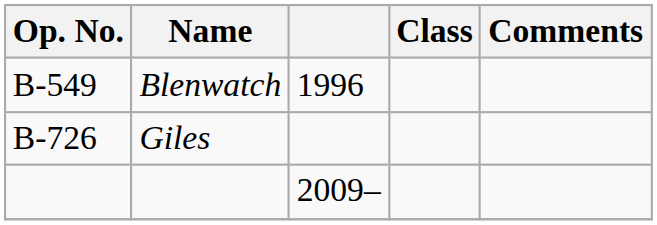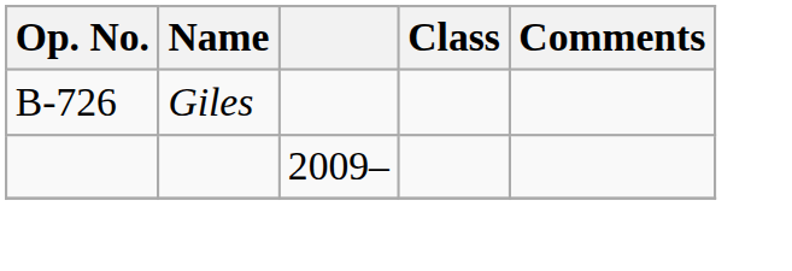- row: B-549 | Blenwatch | 1996
